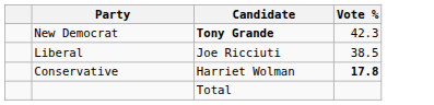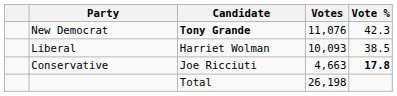+ column: Votes | 11,076 | 10,093 | 4,663 | 26,198
Liberal | Candidate: Joe Ricciuti -> Harriet Wolman
Conservative | Candidate: Harriet Wolman -> Joe Ricciuti
